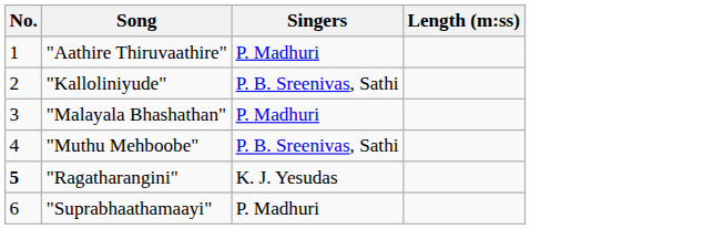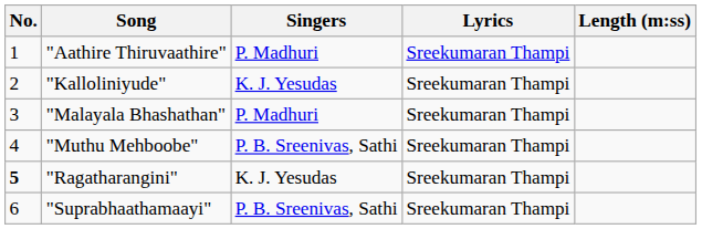+ column: Lyrics | Sreekumaran Thampi | Sreekumaran Thampi | Sreekumaran Thampi | Sreekumaran Thampi | Sreekumaran Thampi | Sreekumaran Thampi
"Kalloliniyude" | Singers: P. B. Sreenivas, Sathi -> K. J. Yesudas
"Suprabhaathamaayi" | Singers: P. Madhuri -> P. B. Sreenivas, Sathi
